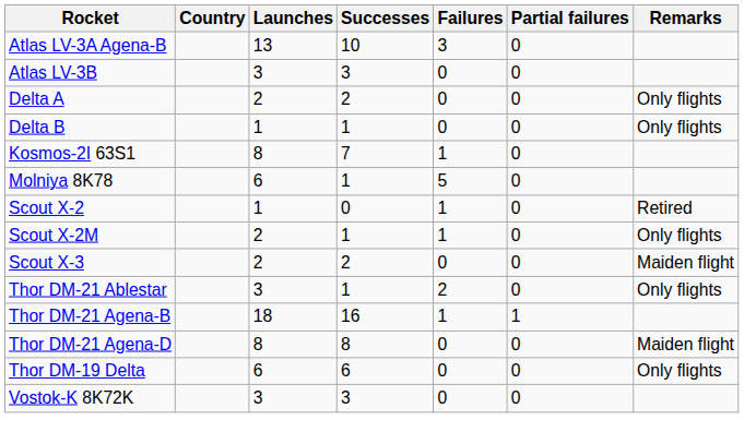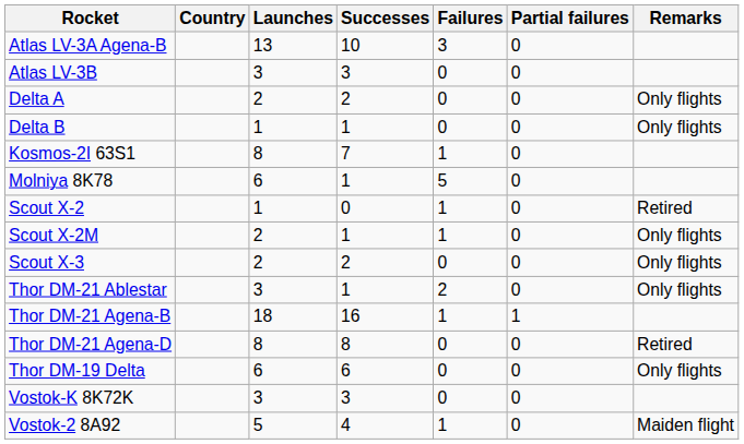Scout X-3 | Remarks: Maiden flight -> Only flights
Thor DM-21 Agena-D | Remarks: Maiden flight -> Retired
+ row: Vostok-2 8A92 | 5 | 4 | 1 | 0 | Maiden flight
